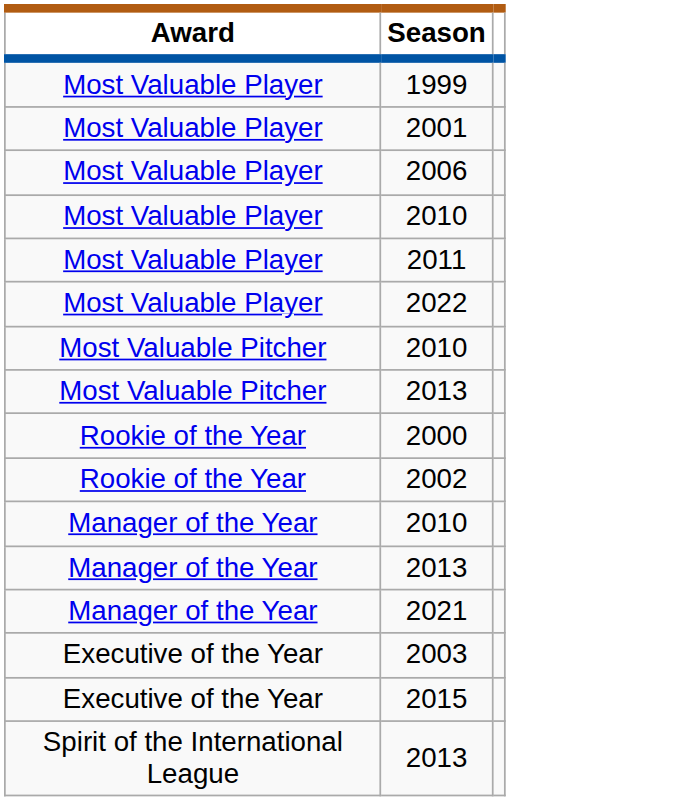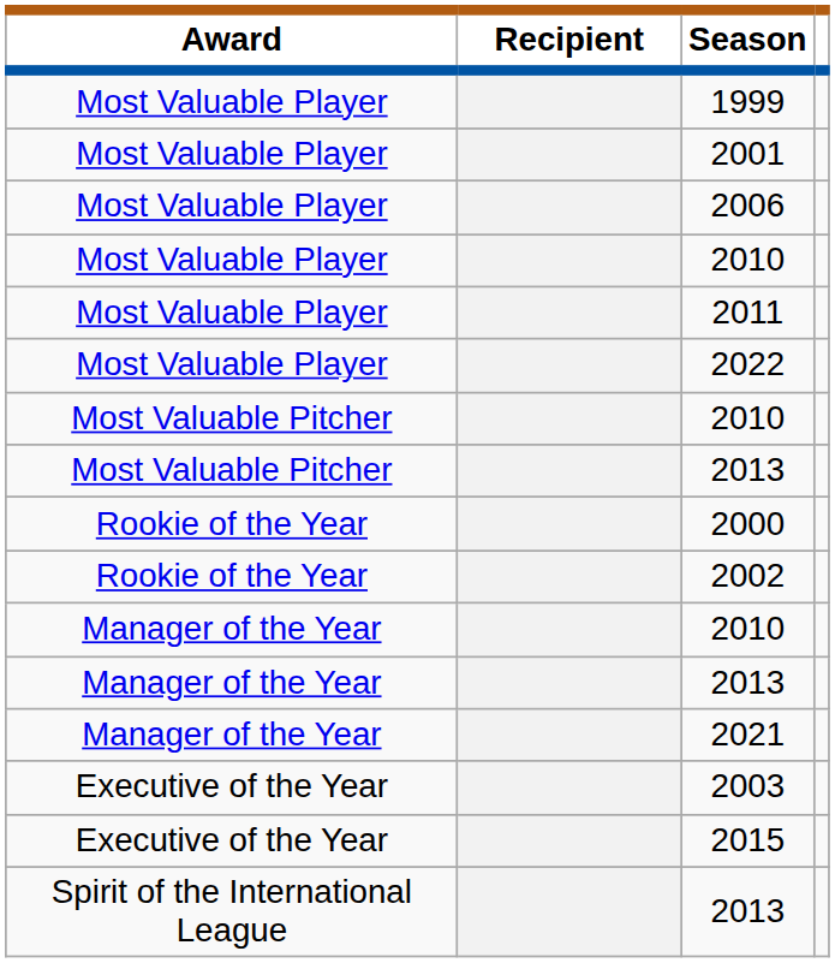+ column: Recipient
